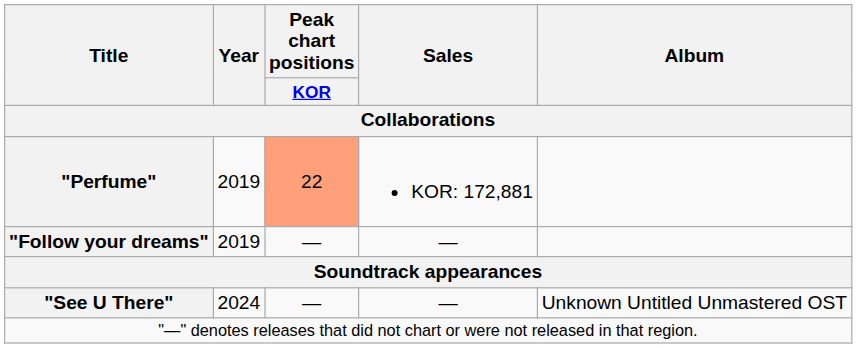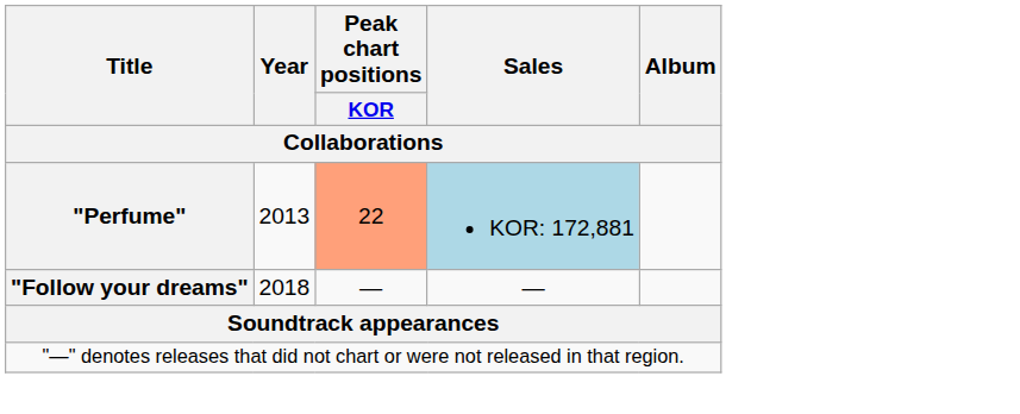"Perfume" | Year: 2019 -> 2013
"Perfume" | Sales: no background -> lightblue background
"Follow your dreams" | Year: 2019 -> 2018
- row: "See U There" | 2024 | — | — | Unknown Untitled Unmastered OST
